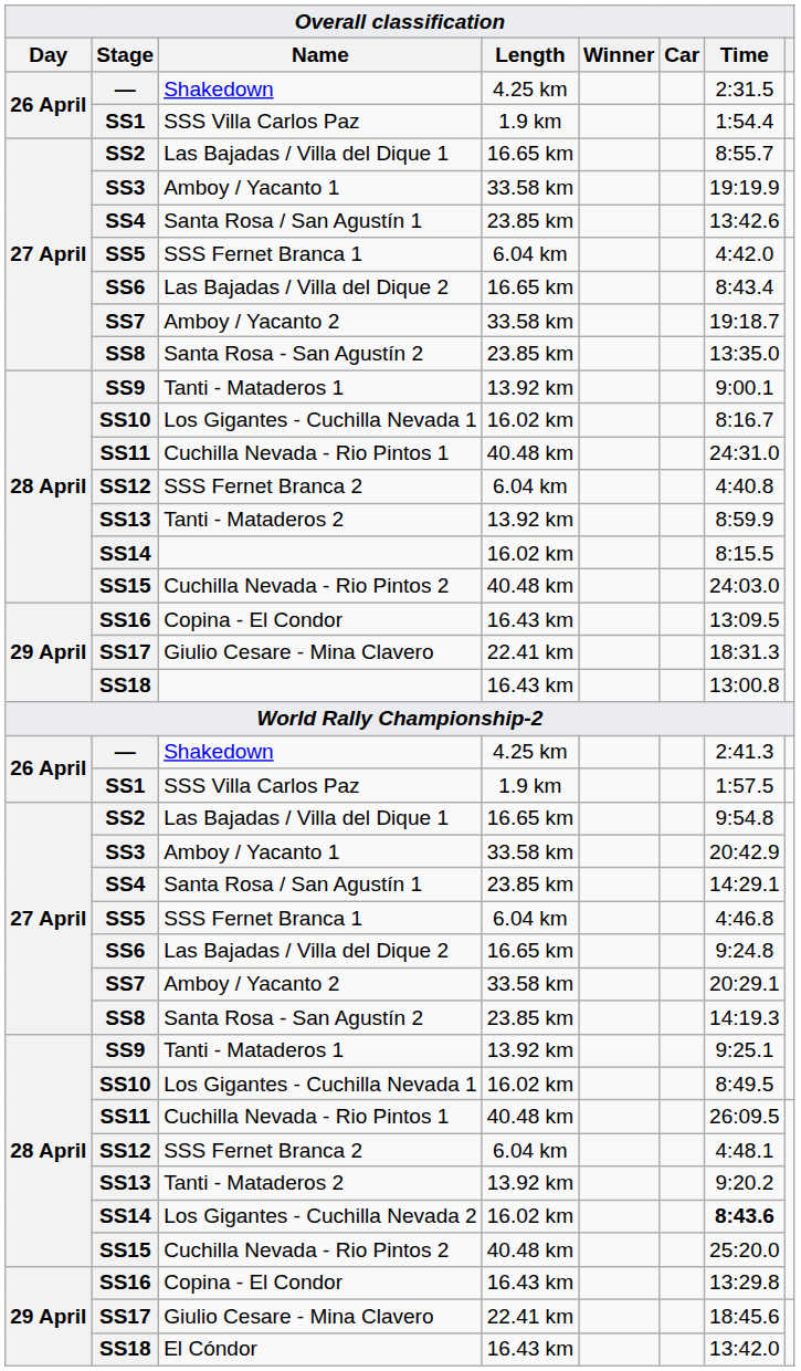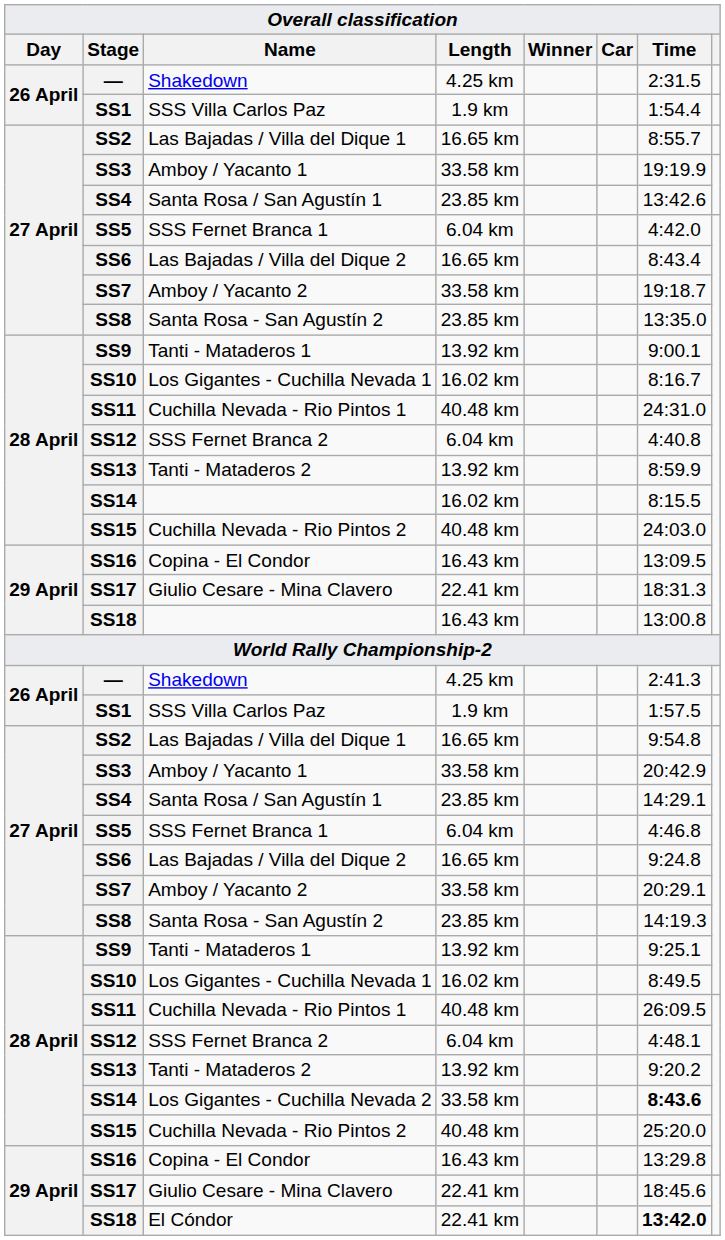Los Gigantes - Cuchilla Nevada 2 | Length: 16.02 km -> 33.58 km
El Cóndor | Length: 16.43 km -> 22.41 km
El Cóndor | Time: normal -> bold
